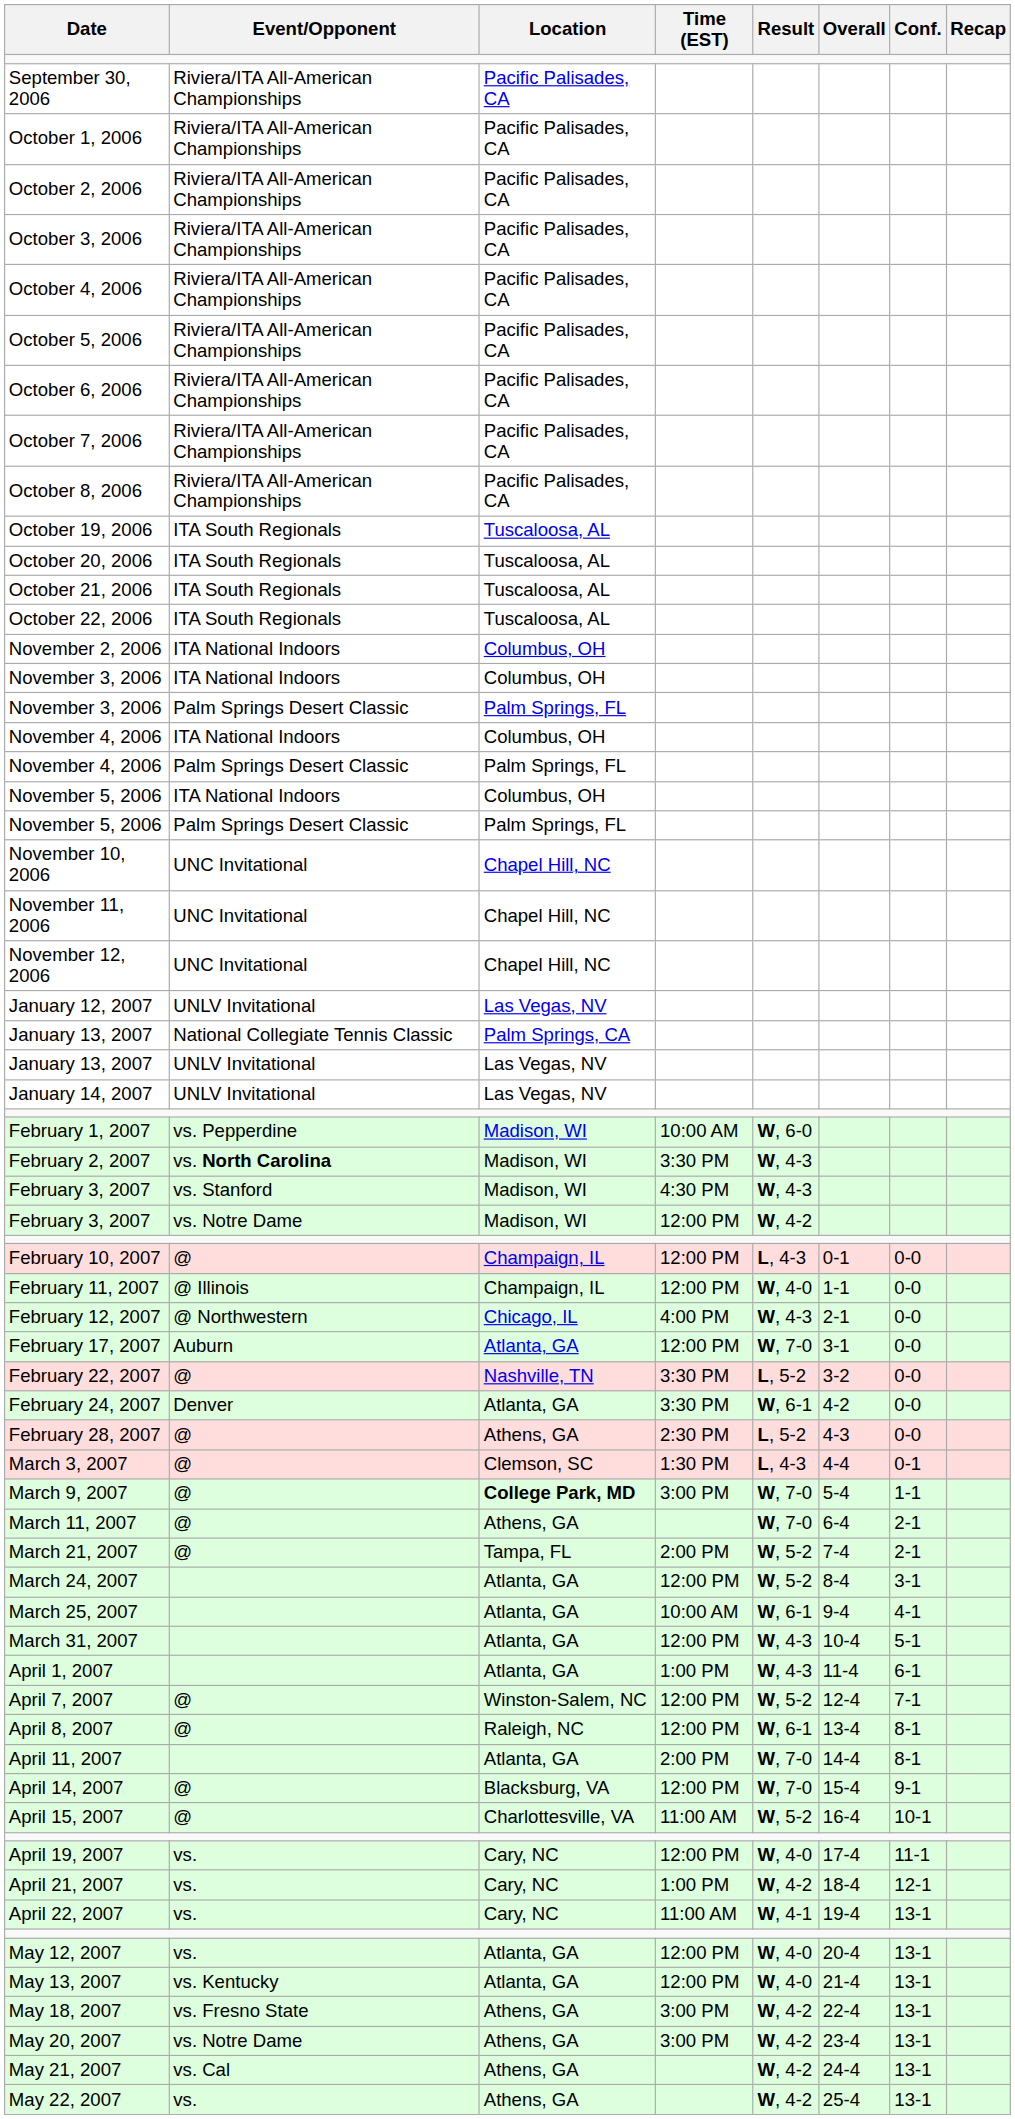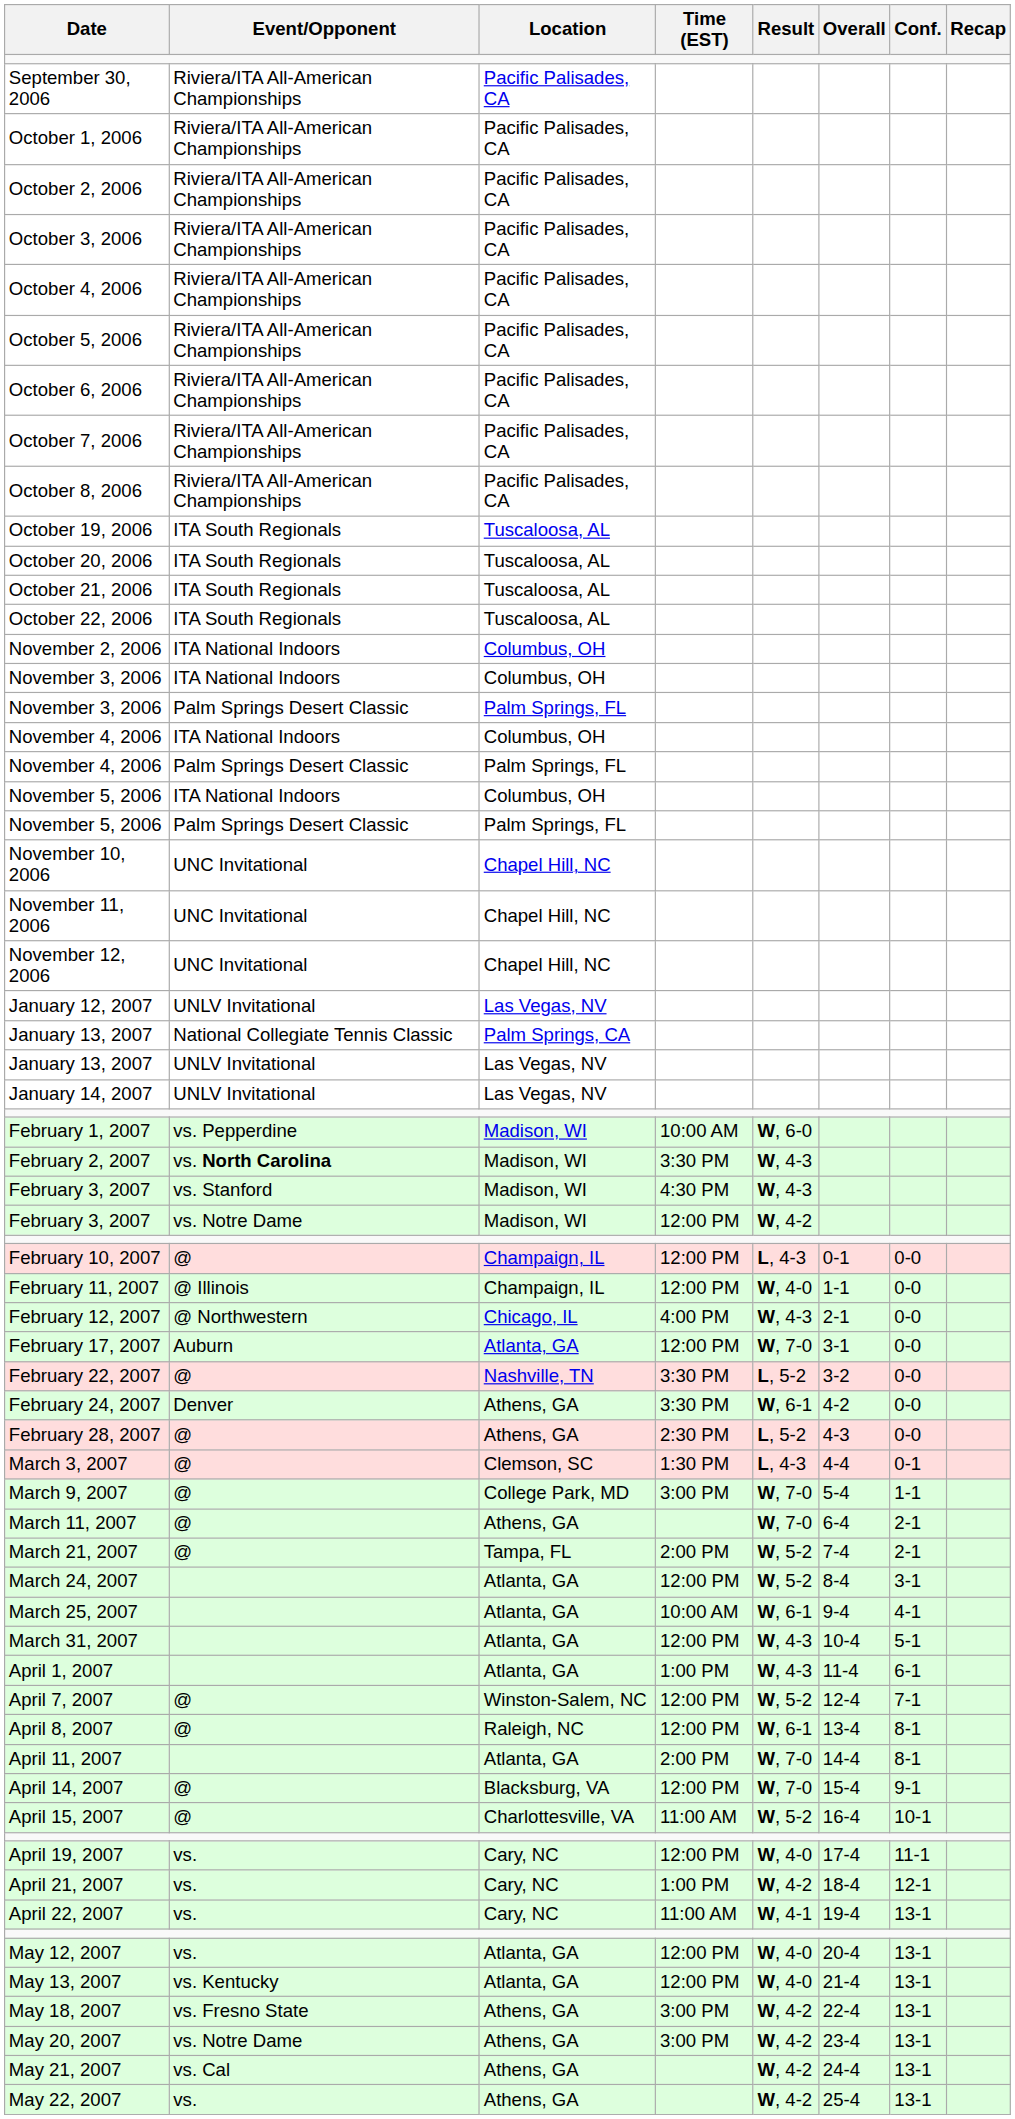February 24, 2007 | Location: Atlanta, GA -> Athens, GA
March 9, 2007 | Location: bold -> normal
